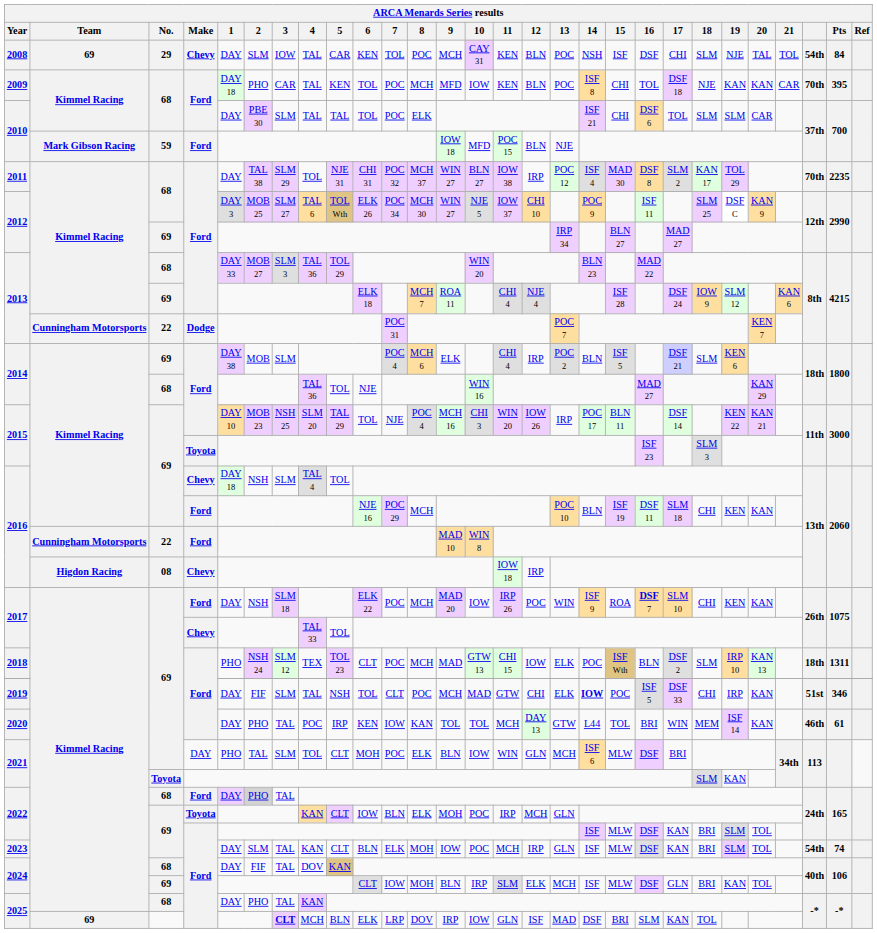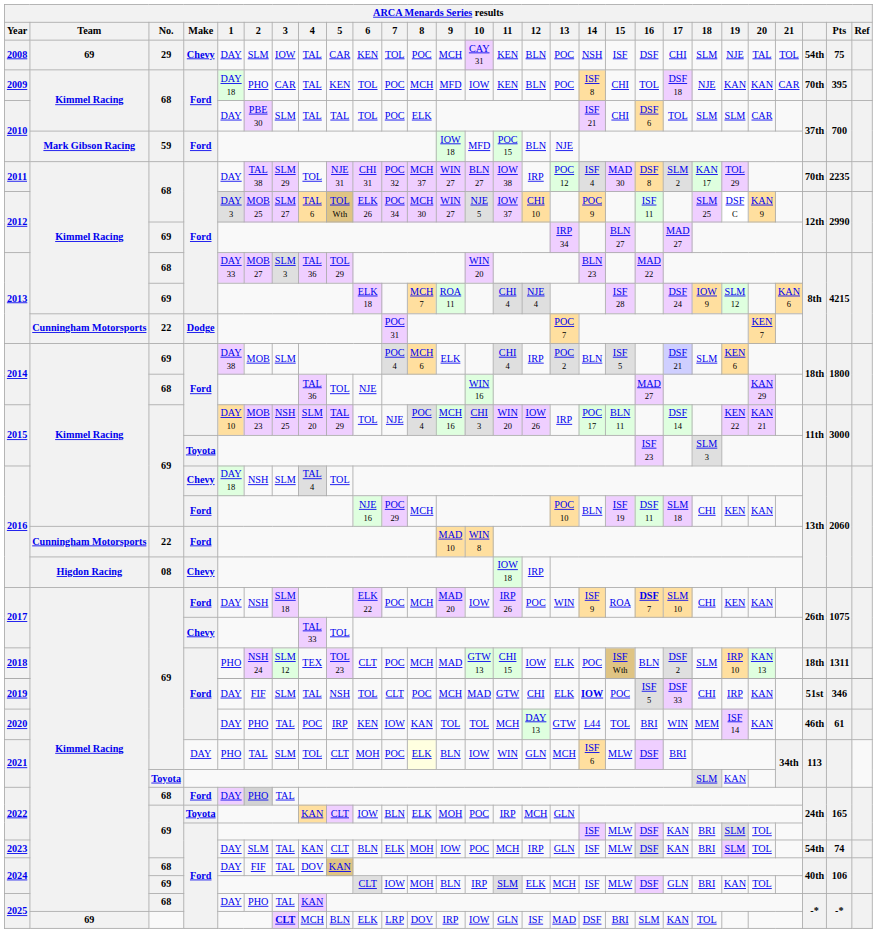2008 | Pts: 84 -> 75
2021 / 69 | 8: no background -> lightyellow background
